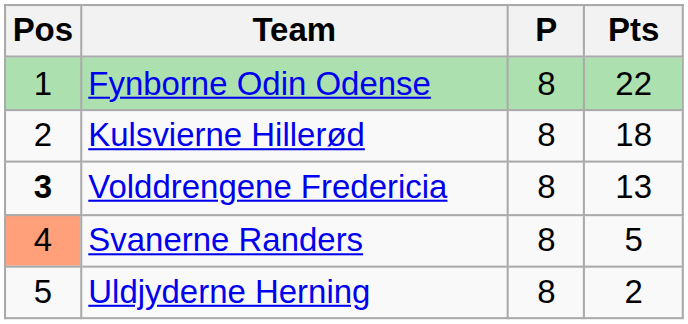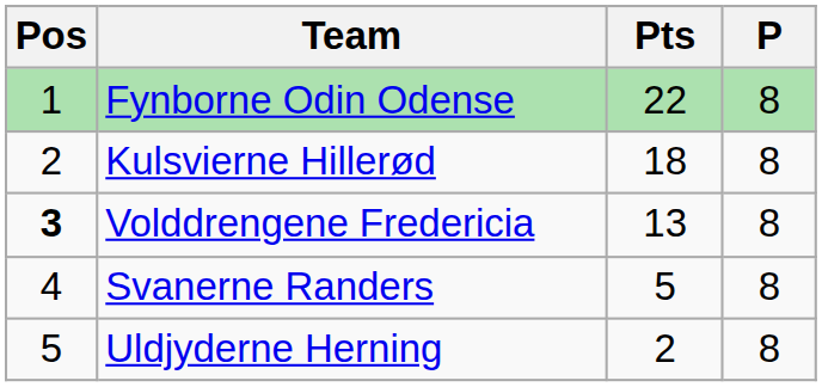columns swapped: P <-> Pts
Svanerne Randers | Pos: lightsalmon background -> no background
